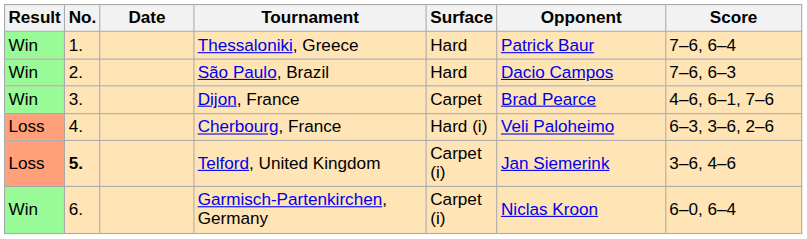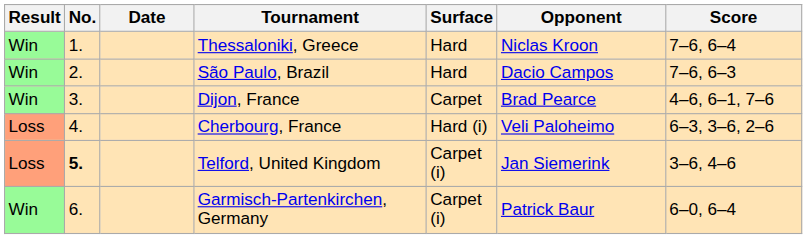Thessaloniki, Greece | Opponent: Patrick Baur -> Niclas Kroon
Garmisch-Partenkirchen, Germany | Opponent: Niclas Kroon -> Patrick Baur
